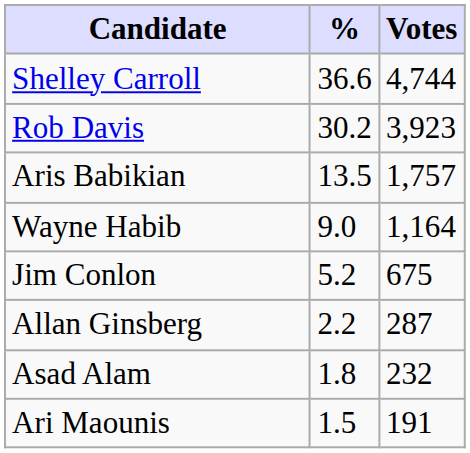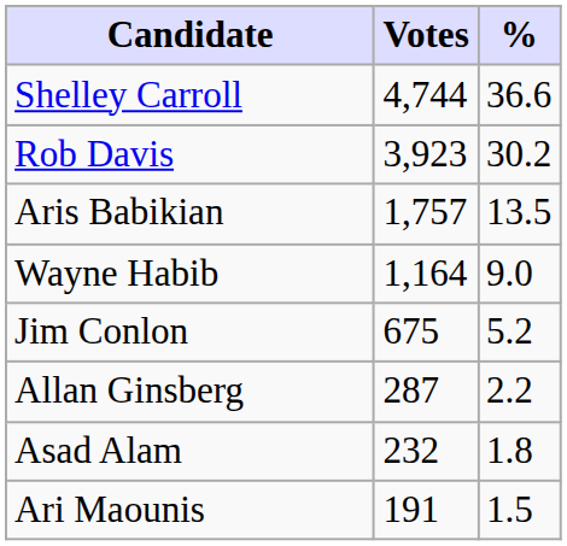columns swapped: Votes <-> %
